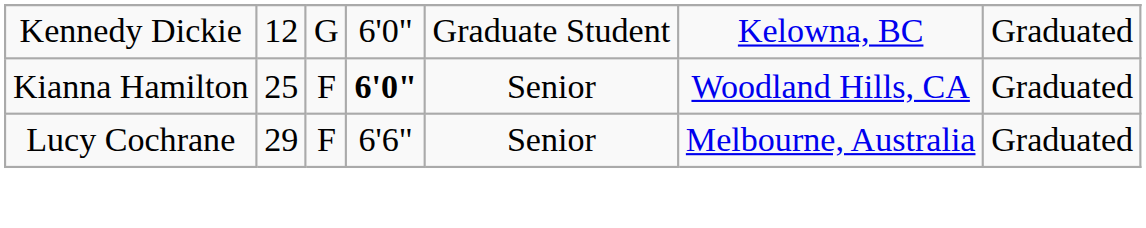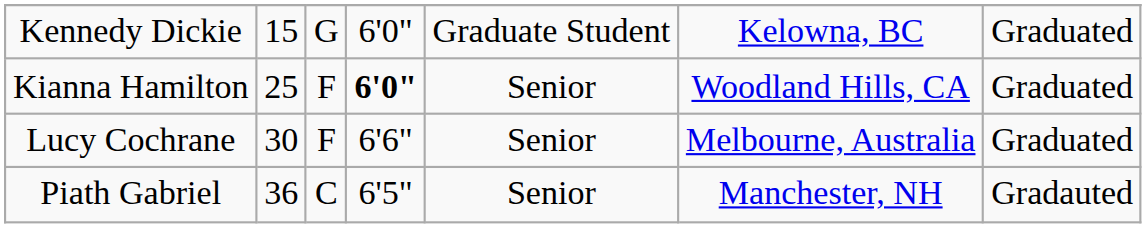Kennedy Dickie | column 2: 12 -> 15
Lucy Cochrane | column 2: 29 -> 30
+ row: Piath Gabriel | 36 | C | 6'5" | Senior | Manchester, NH | Gradauted
